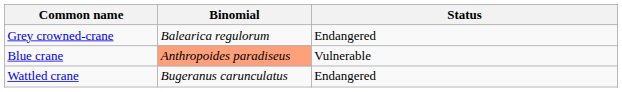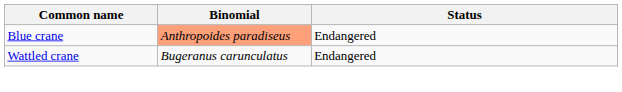- row: Grey crowned-crane | Balearica regulorum | Endangered
Blue crane | Status: Vulnerable -> Endangered
